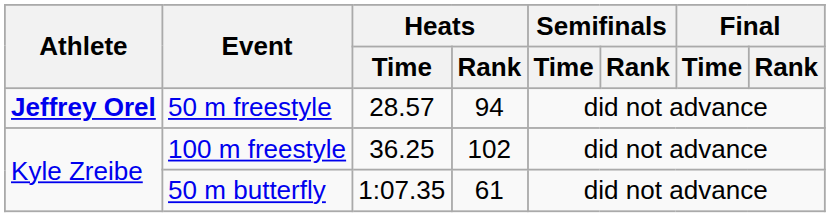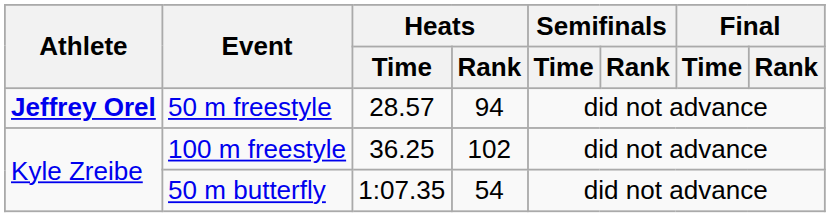50 m butterfly | Heats / Rank: 61 -> 54
